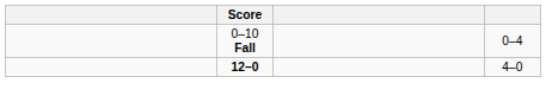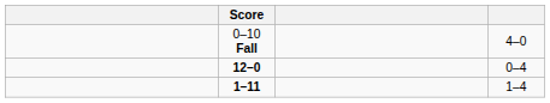0–10 Fall | column 4: 0–4 -> 4–0
12–0 | column 4: 4–0 -> 0–4
+ row: 1–11 | 1–4
